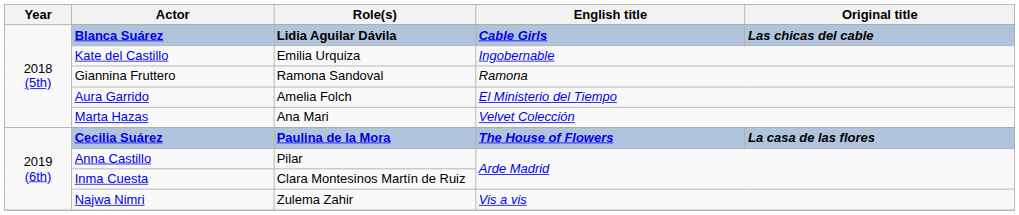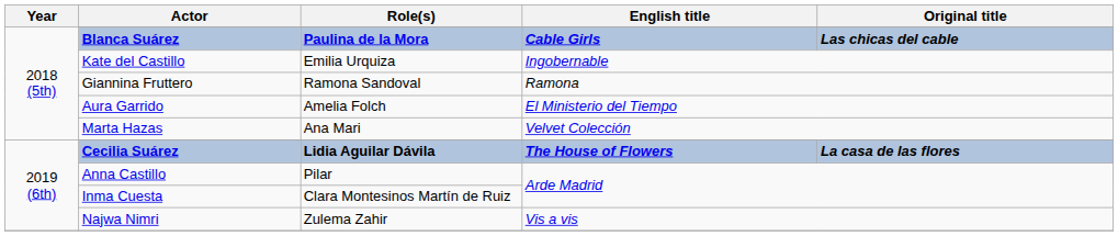Blanca Suárez | Role(s): Lidia Aguilar Dávila -> Paulina de la Mora
Cecilia Suárez | Role(s): Paulina de la Mora -> Lidia Aguilar Dávila
